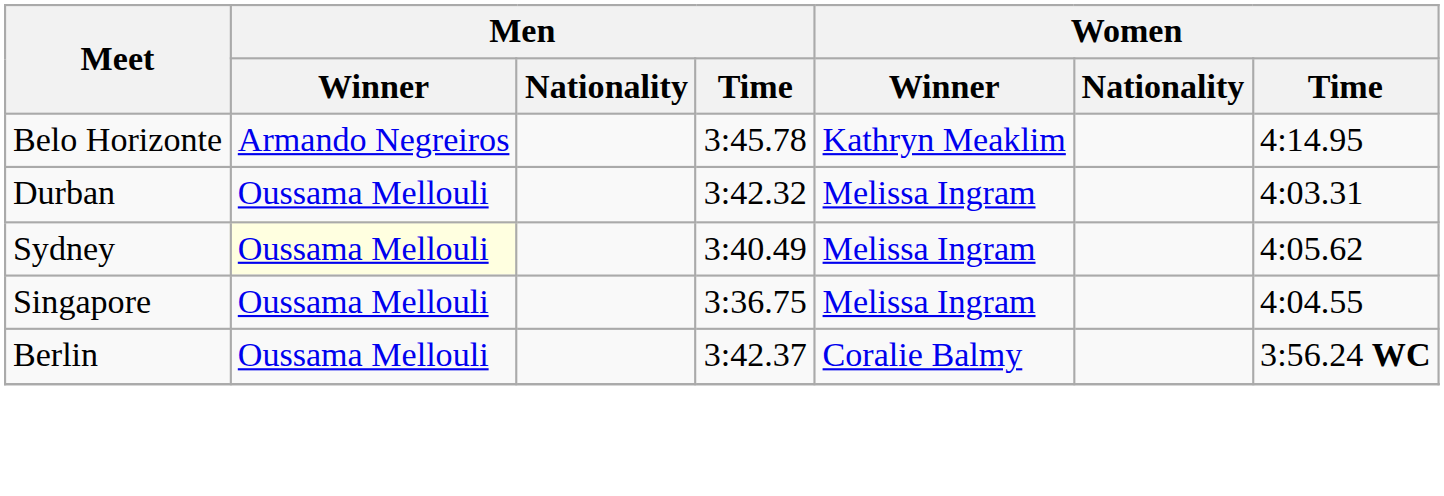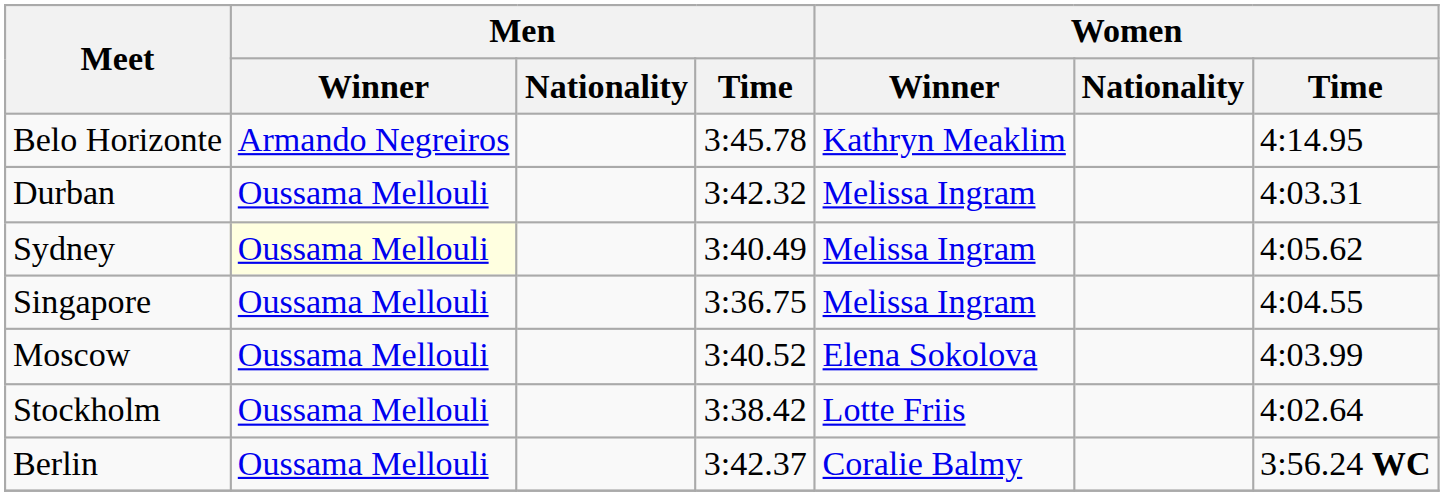+ row: Moscow | Oussama Mellouli | 3:40.52 | Elena Sokolova | 4:03.99
+ row: Stockholm | Oussama Mellouli | 3:38.42 | Lotte Friis | 4:02.64
